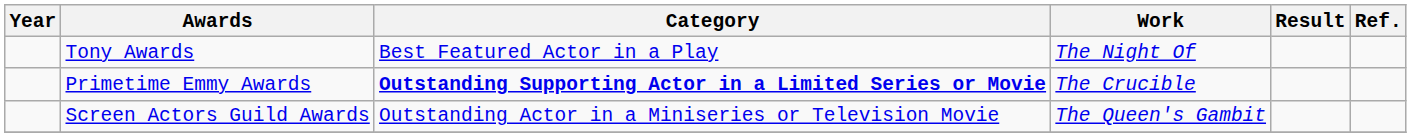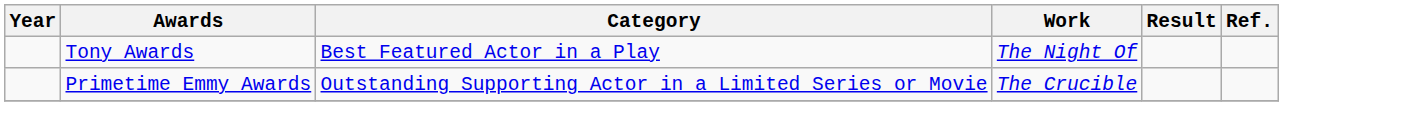Primetime Emmy Awards | Category: bold -> normal
- row: Screen Actors Guild Awards | Outstanding Actor in a Miniseries or Television Movie | The Queen's Gambit
